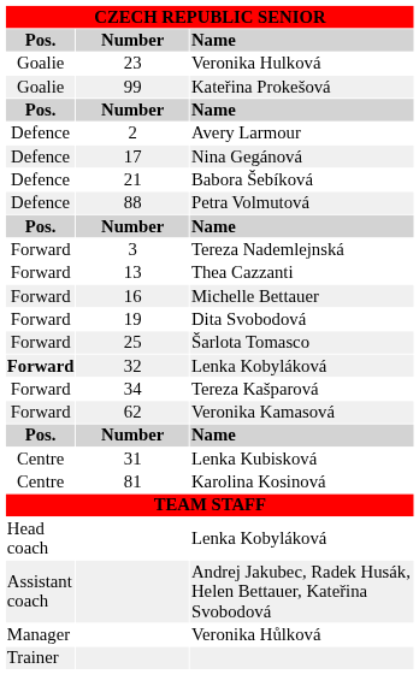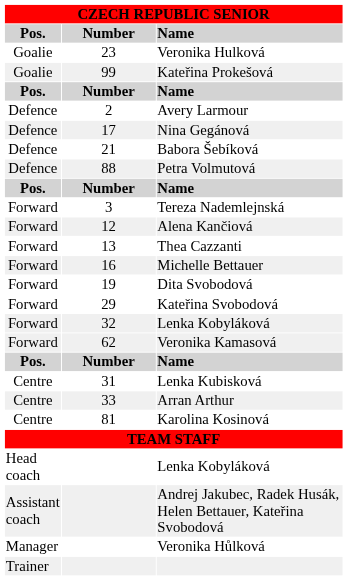+ row: Forward | 12 | Alena Kančiová
- row: Forward | 25 | Šarlota Tomasco
+ row: Forward | 29 | Kateřina Svobodová
32 / Lenka Kobyláková | Pos.: bold -> normal
- row: Forward | 34 | Tereza Kašparová
+ row: Centre | 33 | Arran Arthur
